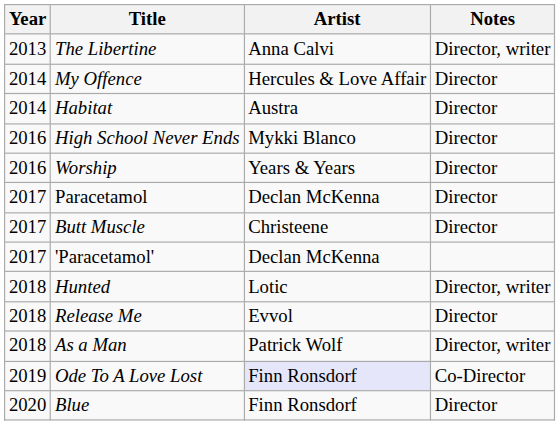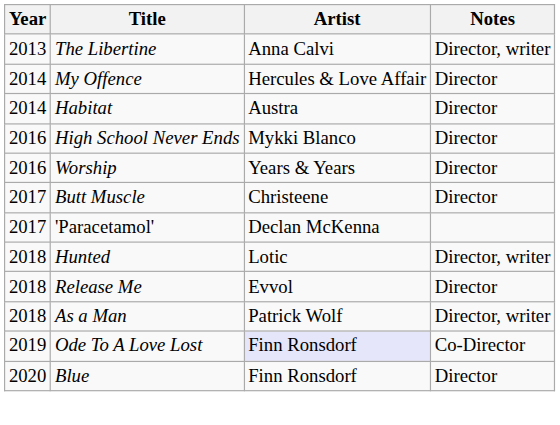- row: 2017 | Paracetamol | Declan McKenna | Director
